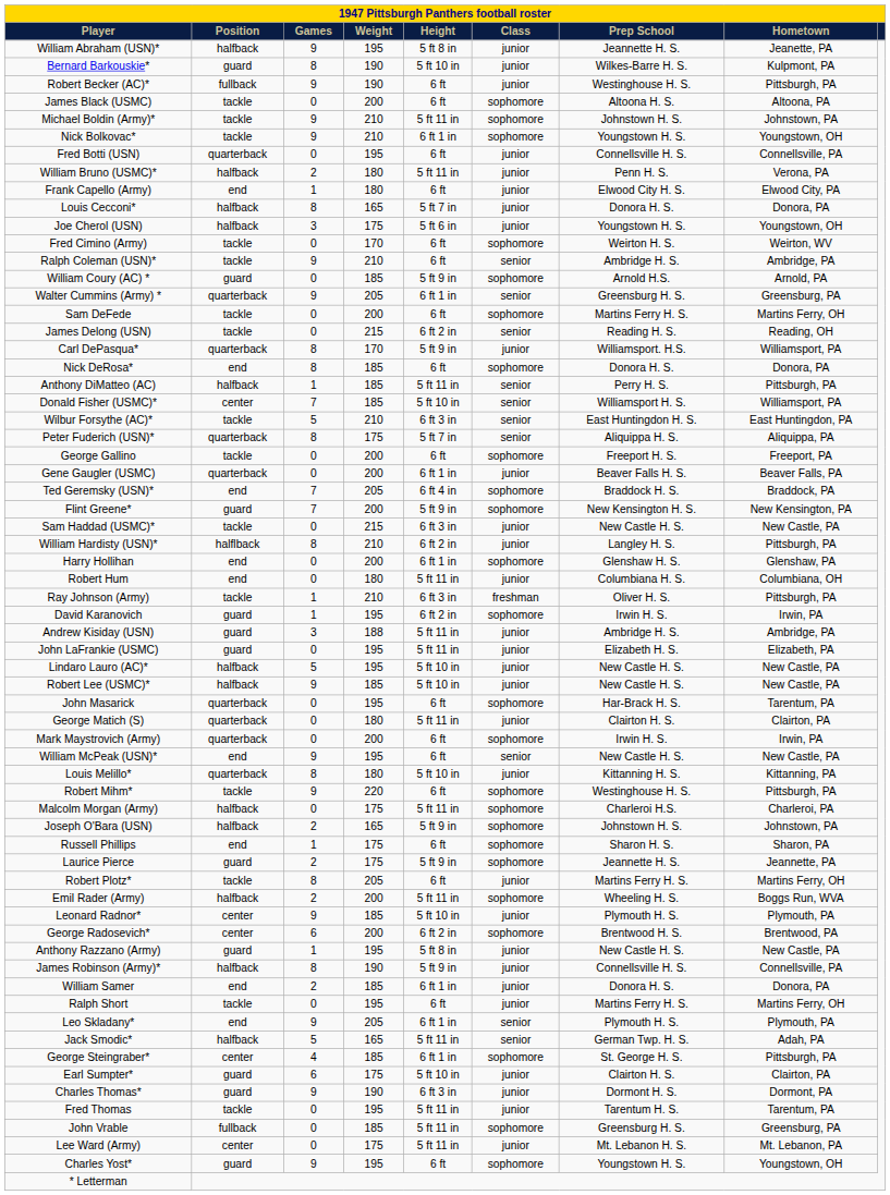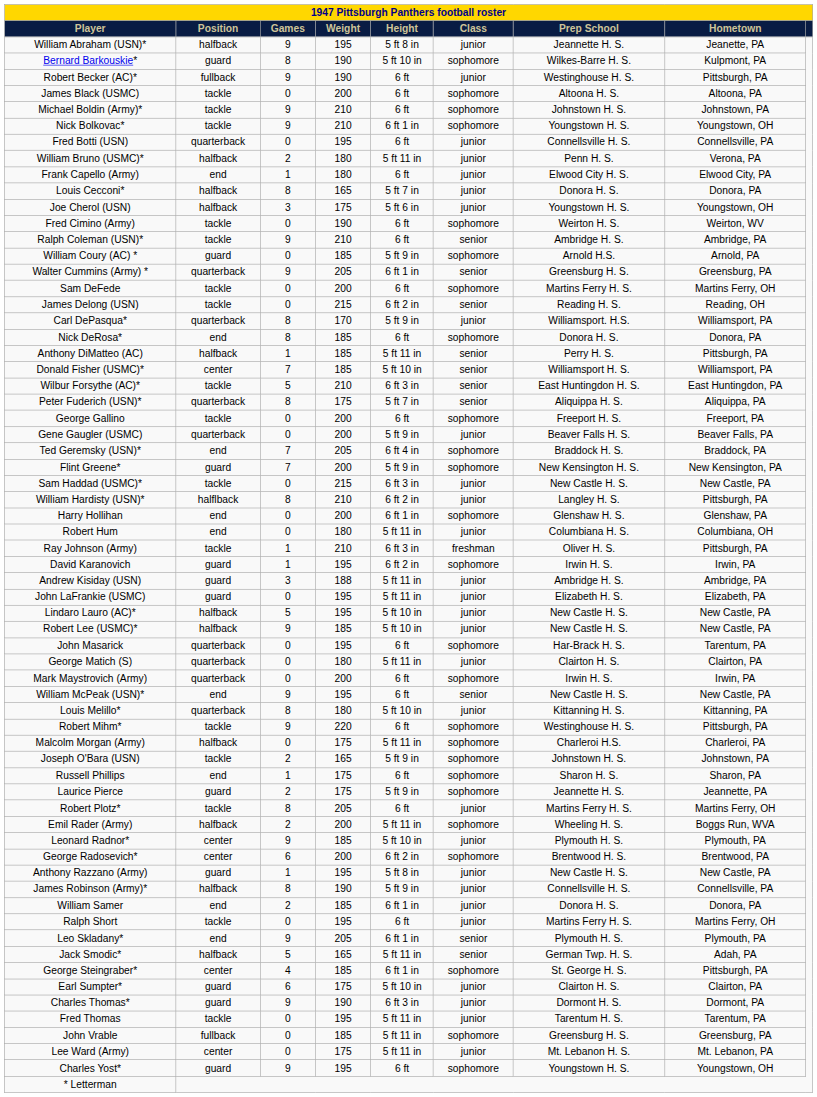Bernard Barkouskie* | Class: junior -> sophomore
Michael Boldin (Army)* | Height: 5 ft 11 in -> 6 ft
Fred Cimino (Army) | Weight: 170 -> 190
Gene Gaugler (USMC) | Height: 6 ft 1 in -> 5 ft 9 in
Joseph O'Bara (USN) | Position: halfback -> tackle
